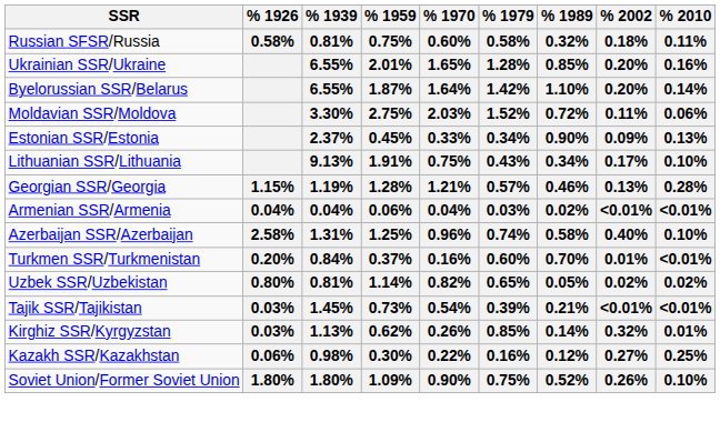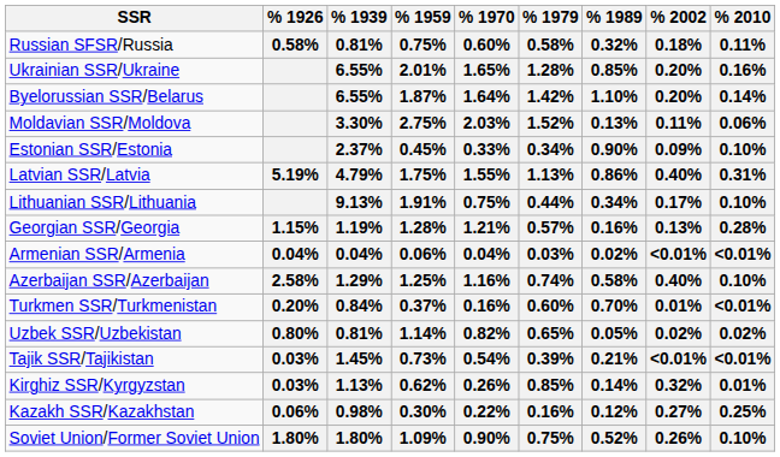Moldavian SSR/Moldova | % 1989: 0.72% -> 0.13%
Estonian SSR/Estonia | % 2010: 0.13% -> 0.10%
+ row: Latvian SSR/Latvia | 5.19% | 4.79% | 1.75% | 1.55% | 1.13% | 0.86% | 0.40% | 0.31%
Lithuanian SSR/Lithuania | % 1979: 0.43% -> 0.44%
Georgian SSR/Georgia | % 1989: 0.46% -> 0.16%
Azerbaijan SSR/Azerbaijan | % 1939: 1.31% -> 1.29%
Azerbaijan SSR/Azerbaijan | % 1970: 0.96% -> 1.16%
